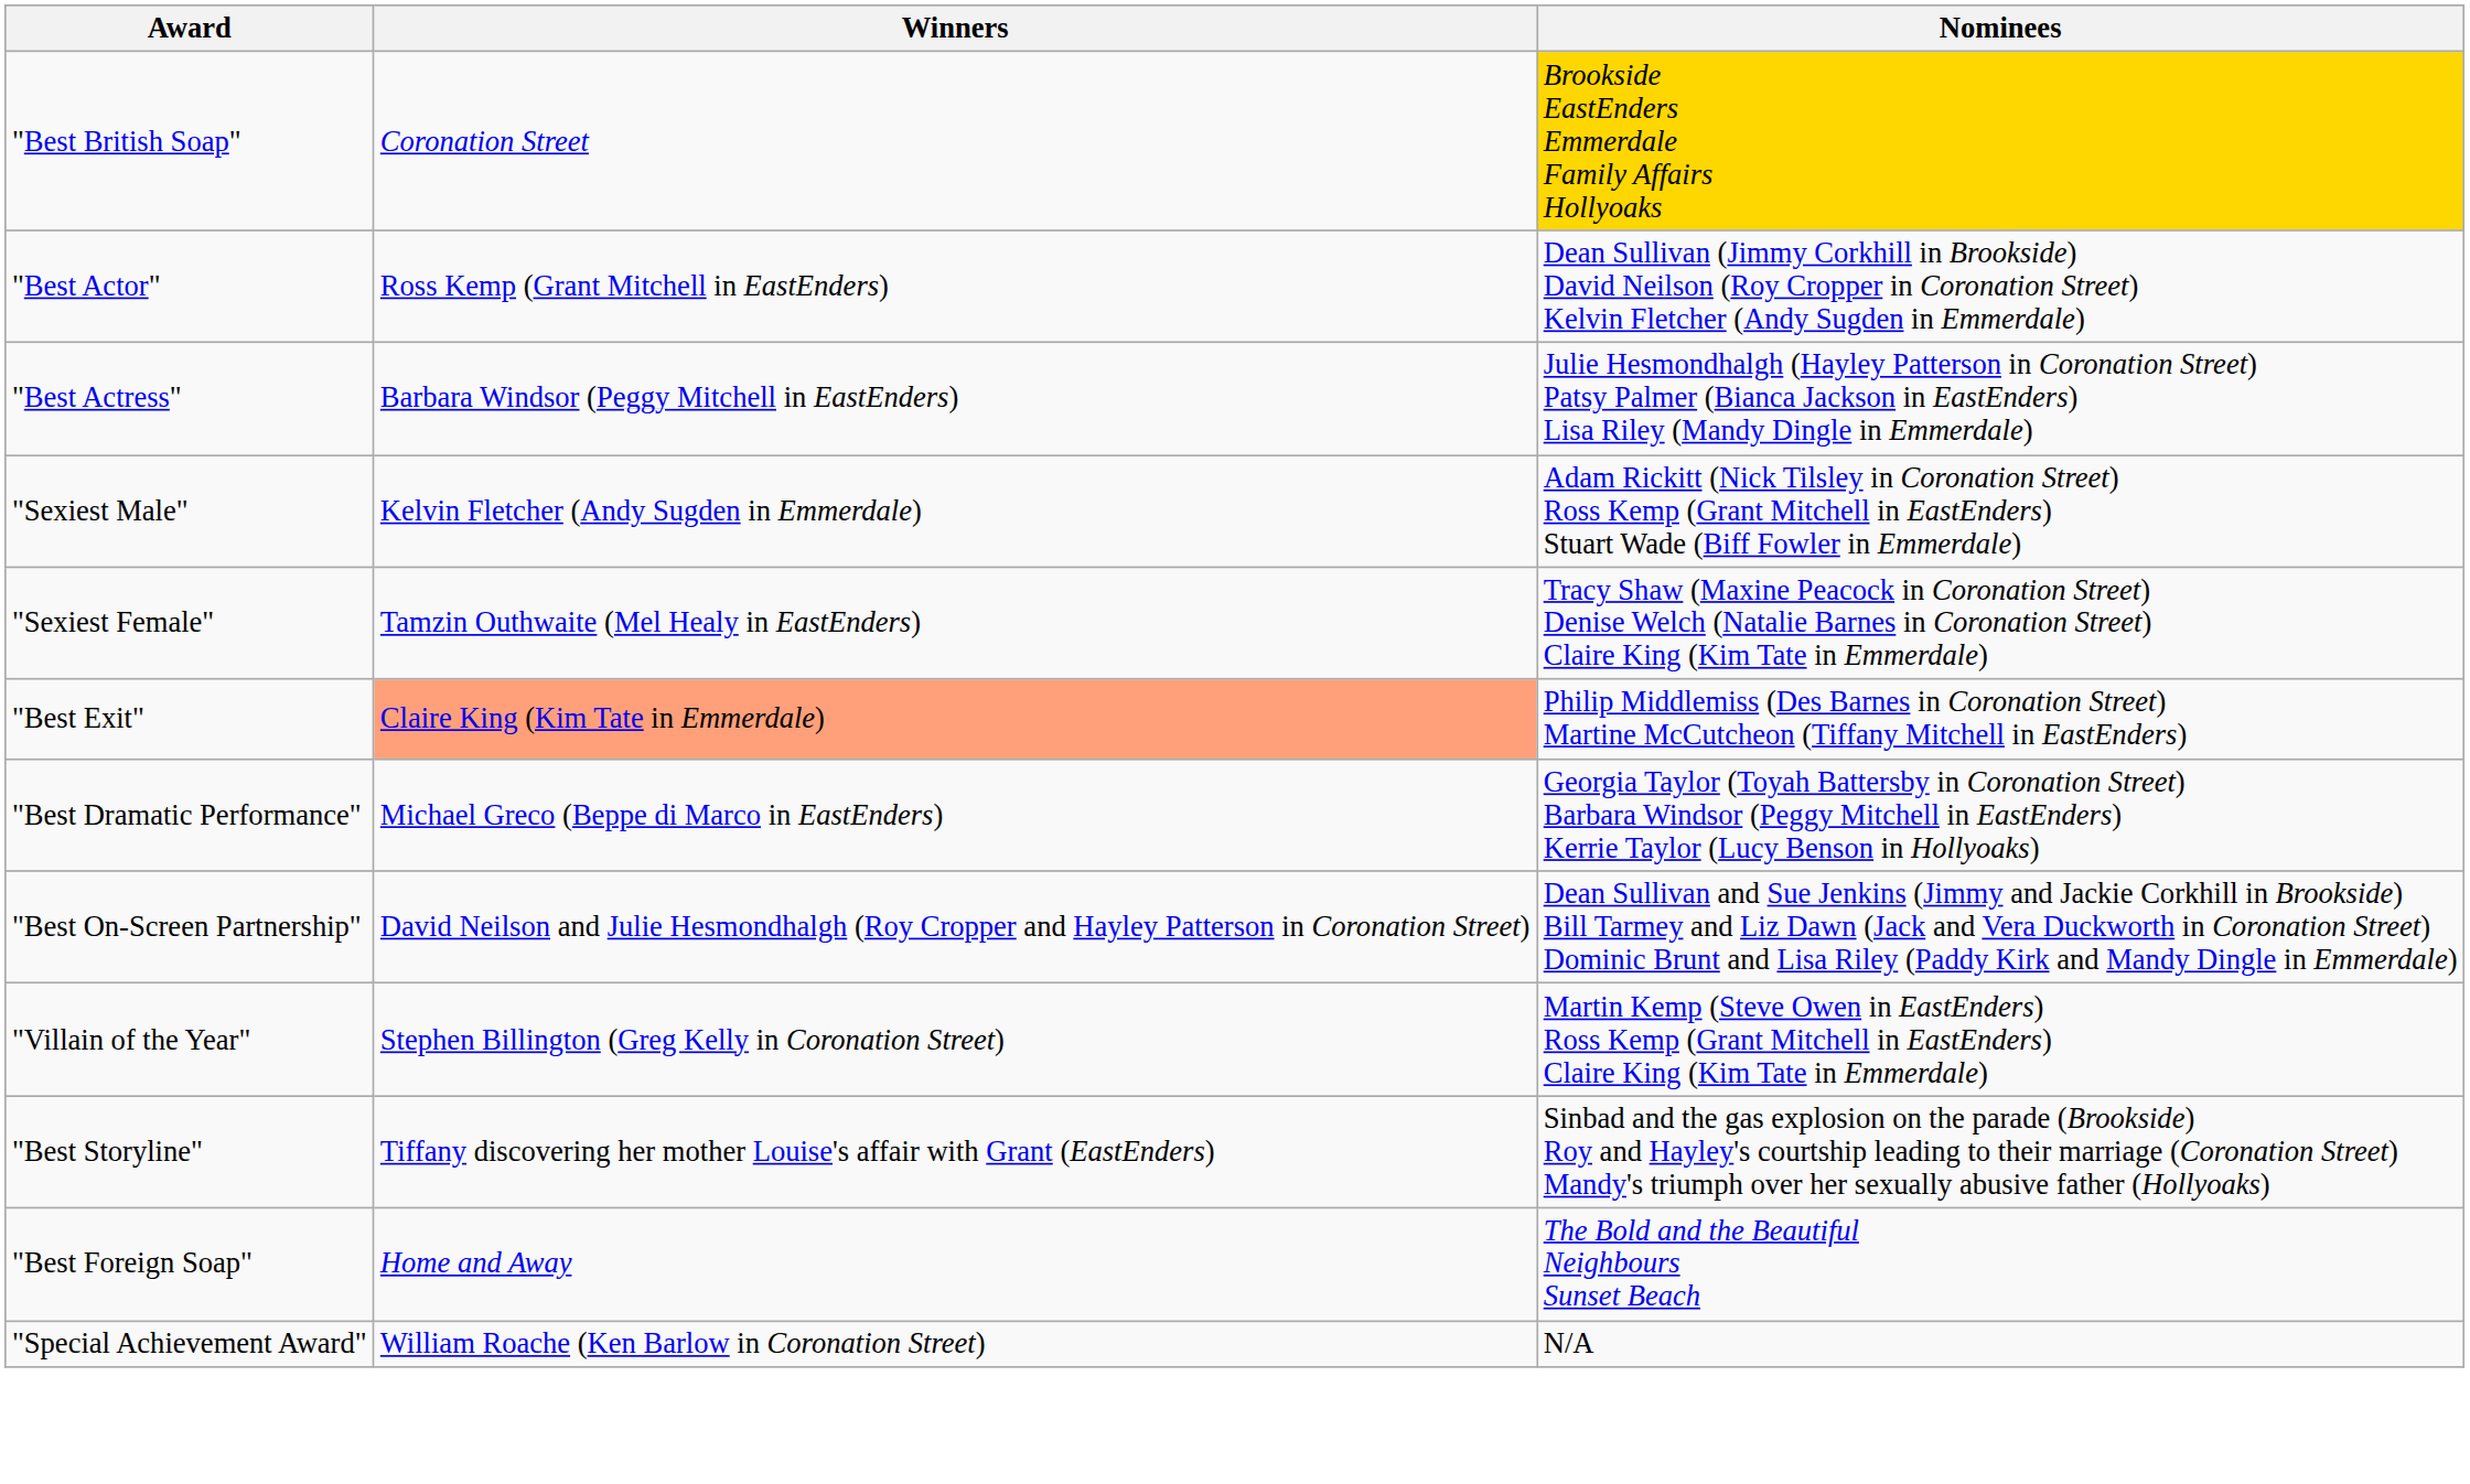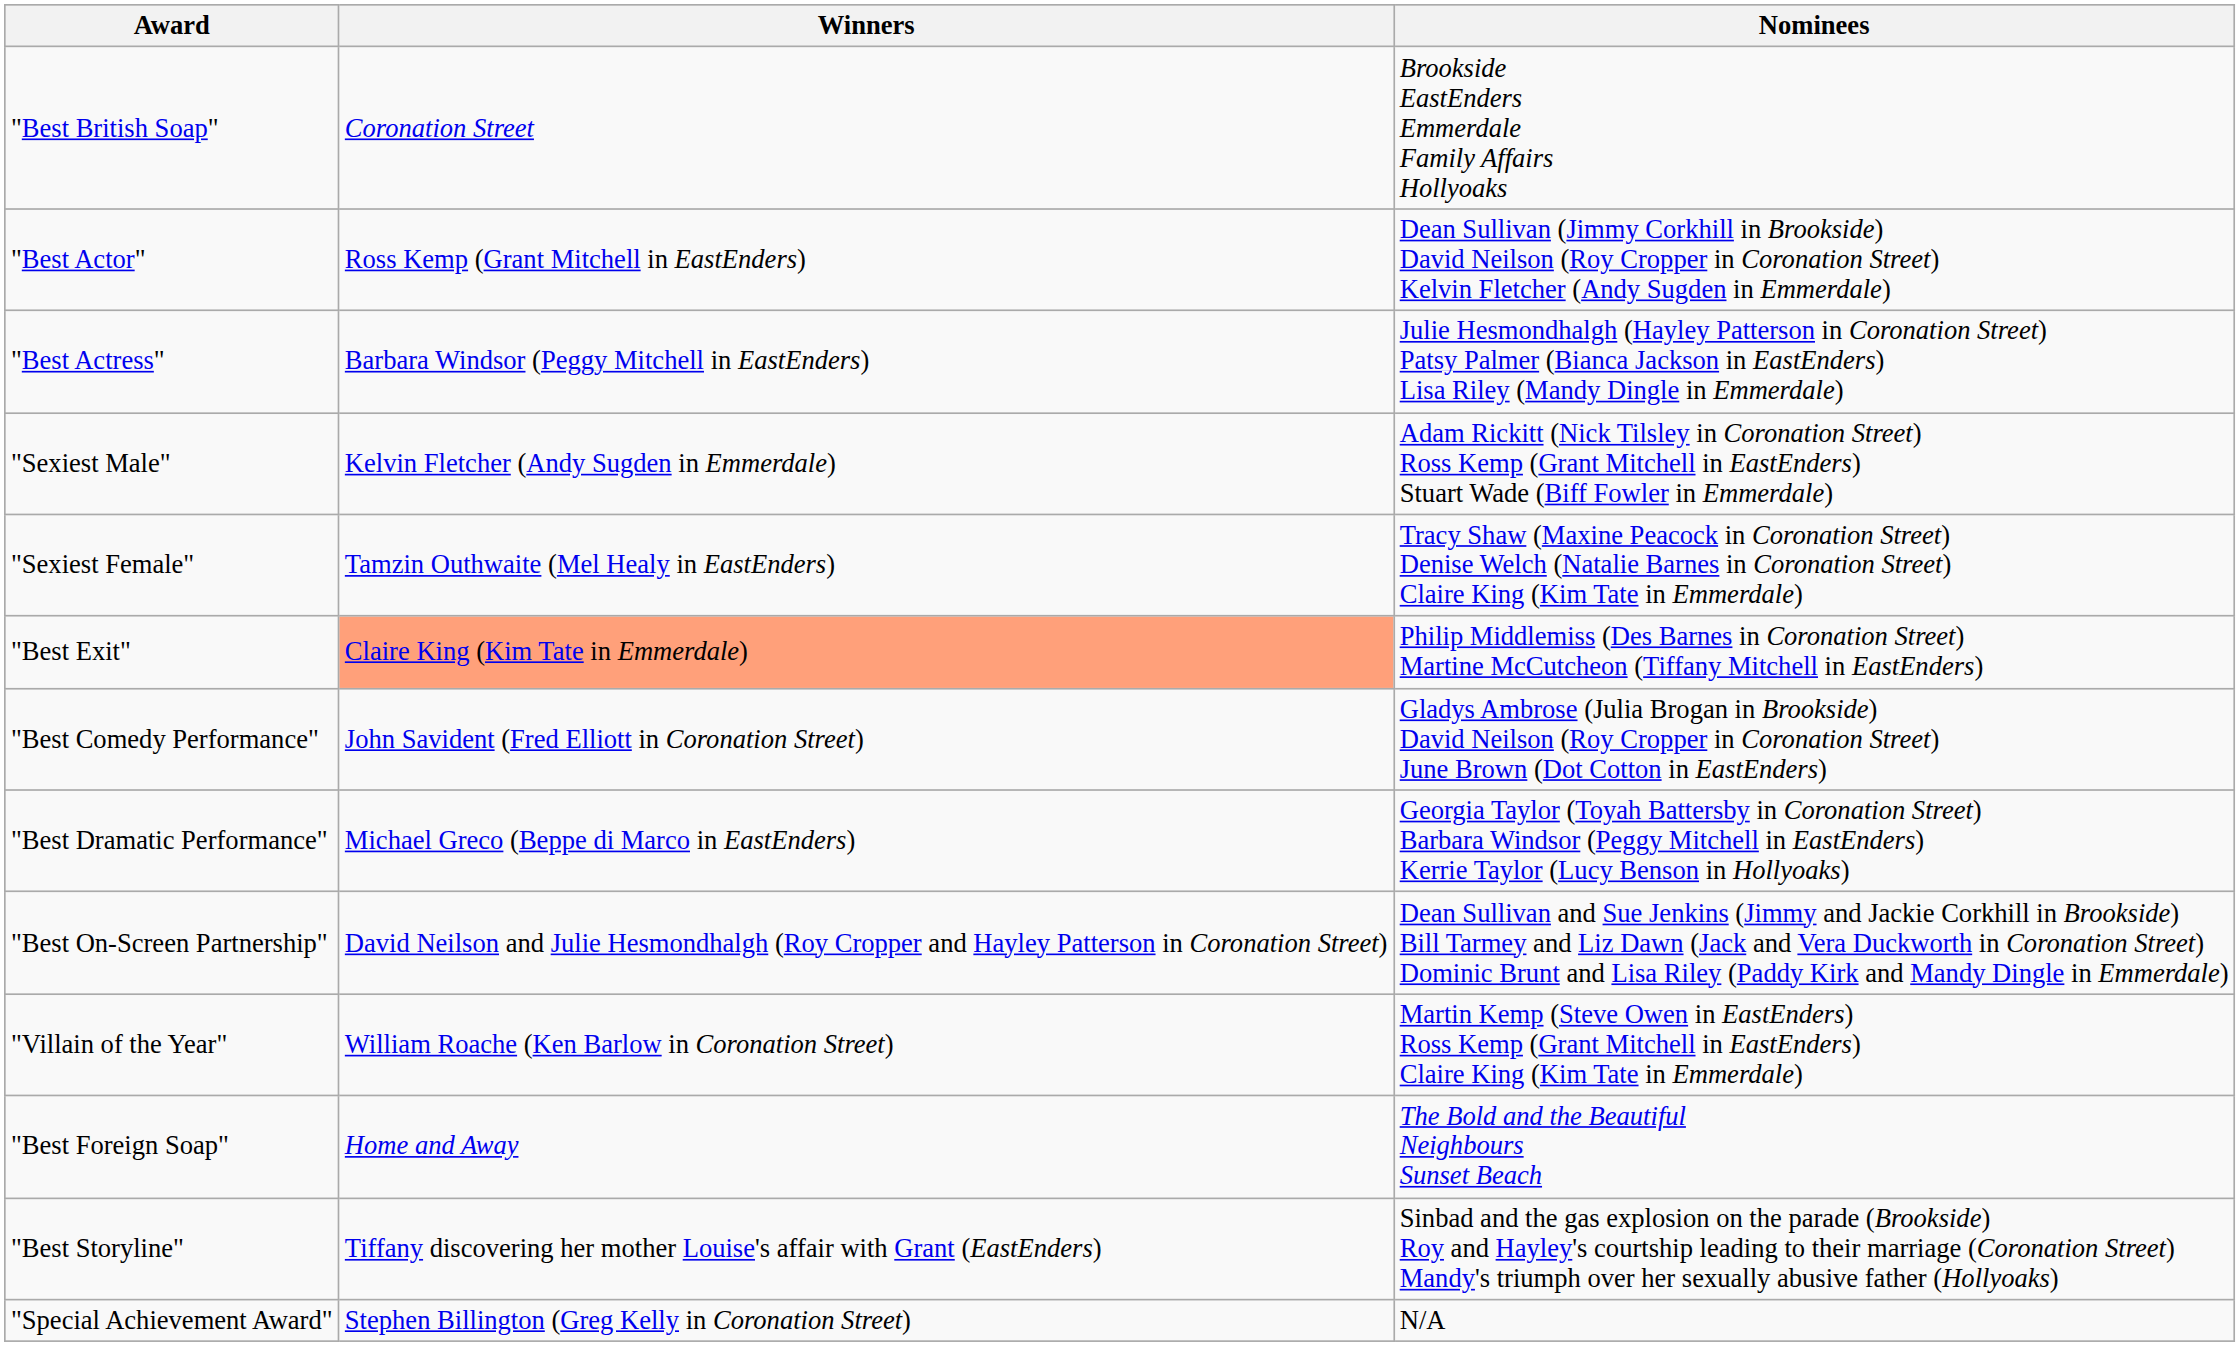"Best British Soap" | Nominees: gold background -> no background
+ row: "Best Comedy Performance" | John Savident (Fred Elliott in Coronation Street) | Gladys Ambrose (Julia Brogan in Brookside) David Neilson (Roy Cropper in Coronation Street) June Brown (Dot Cotton in EastEnders)
"Villain of the Year" | Winners: Stephen Billington (Greg Kelly in Coronation Street) -> William Roache (Ken Barlow in Coronation Street)
rows swapped: "Best Storyline" <-> "Best Foreign Soap"
"Special Achievement Award" | Winners: William Roache (Ken Barlow in Coronation Street) -> Stephen Billington (Greg Kelly in Coronation Street)
